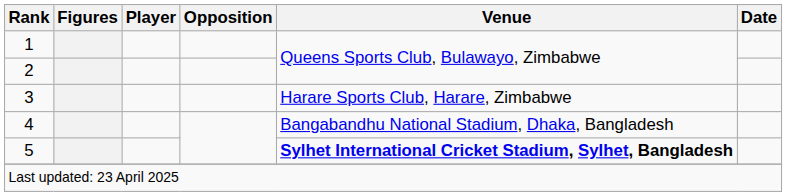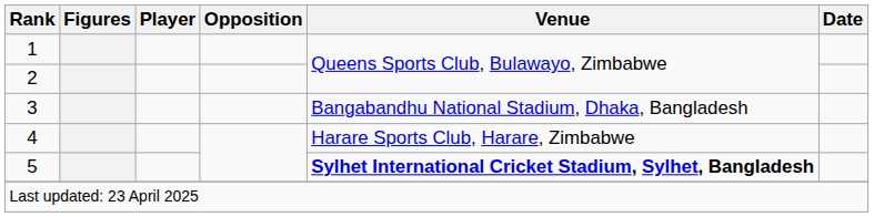3 | Venue: Harare Sports Club, Harare, Zimbabwe -> Bangabandhu National Stadium, Dhaka, Bangladesh
4 | Venue: Bangabandhu National Stadium, Dhaka, Bangladesh -> Harare Sports Club, Harare, Zimbabwe
